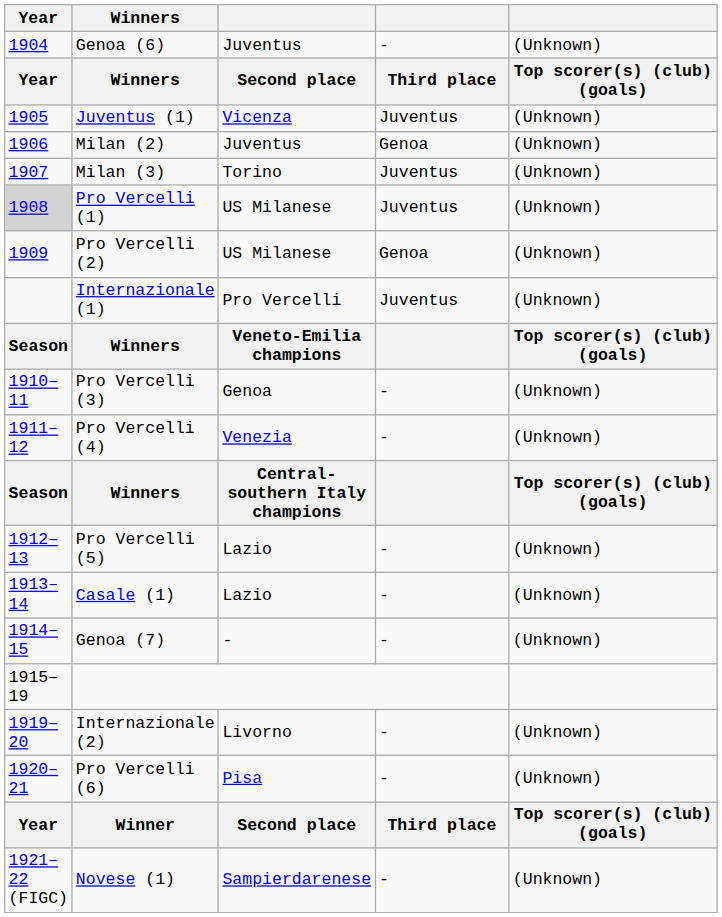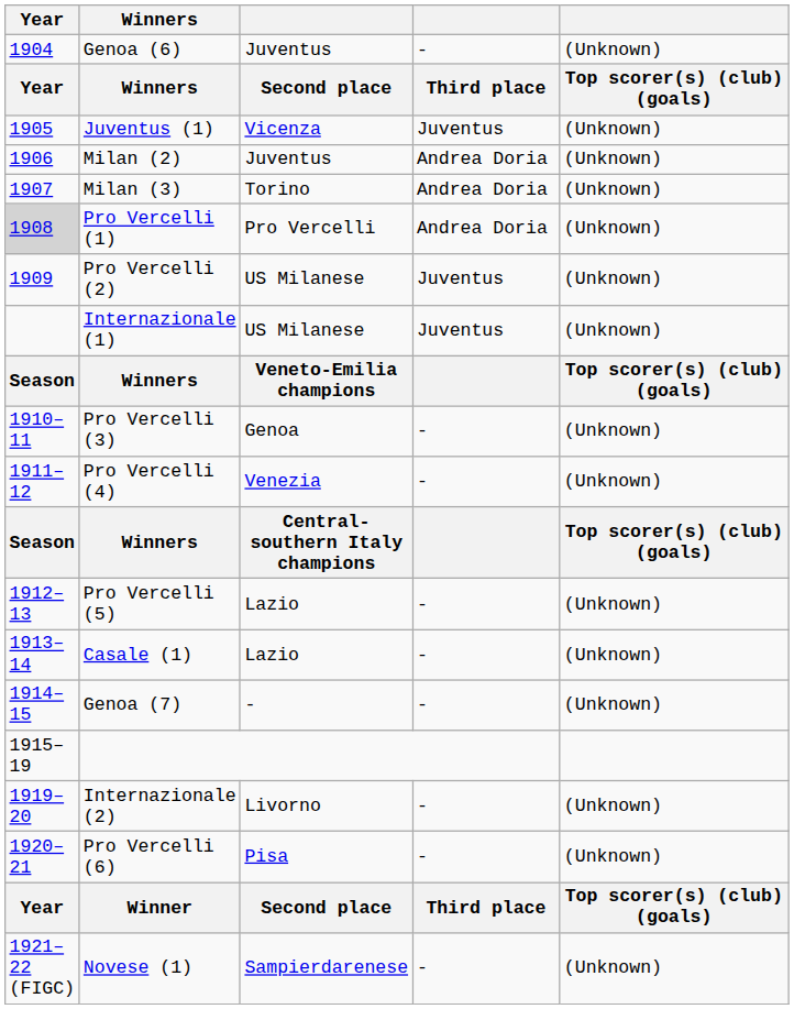Milan (2) | column 4: Genoa -> Andrea Doria
Milan (3) | column 4: Juventus -> Andrea Doria
Pro Vercelli (1) | column 3: US Milanese -> Pro Vercelli
Pro Vercelli (1) | column 4: Juventus -> Andrea Doria
Pro Vercelli (2) | column 4: Genoa -> Juventus
Internazionale (1) | column 3: Pro Vercelli -> US Milanese
